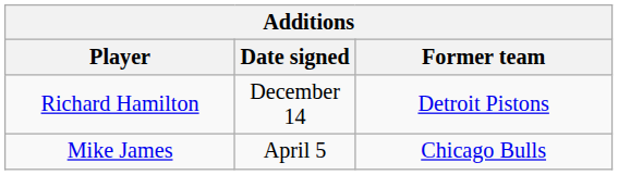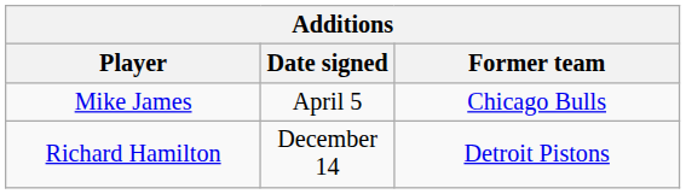rows swapped: Richard Hamilton <-> Mike James
